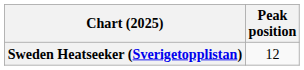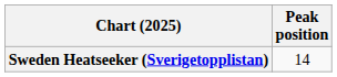Sweden Heatseeker (Sverigetopplistan) | Peak position: 12 -> 14
